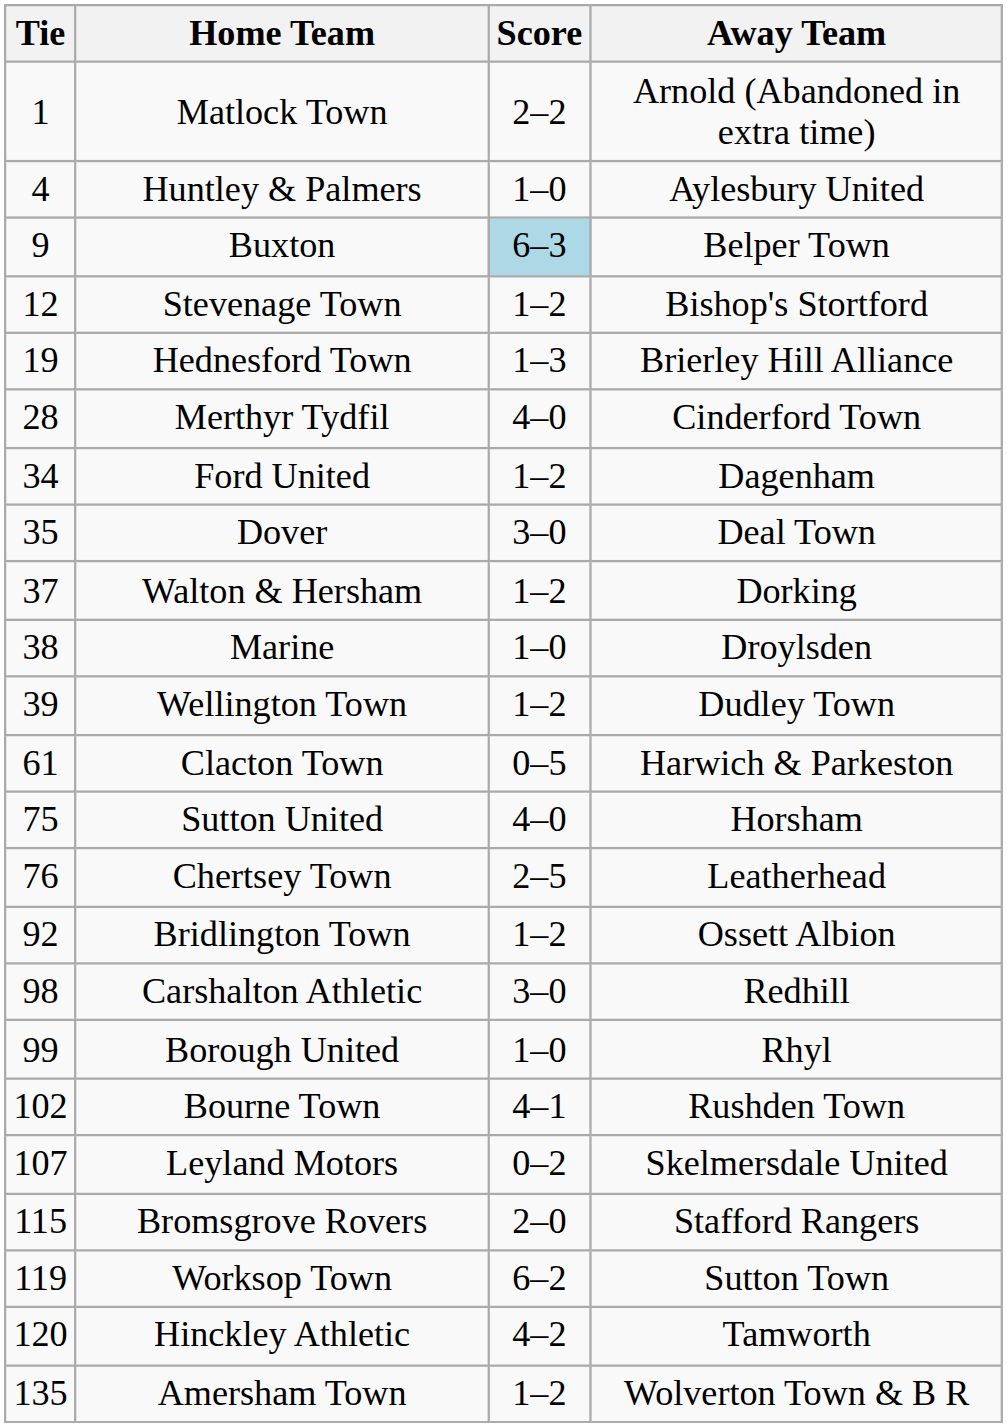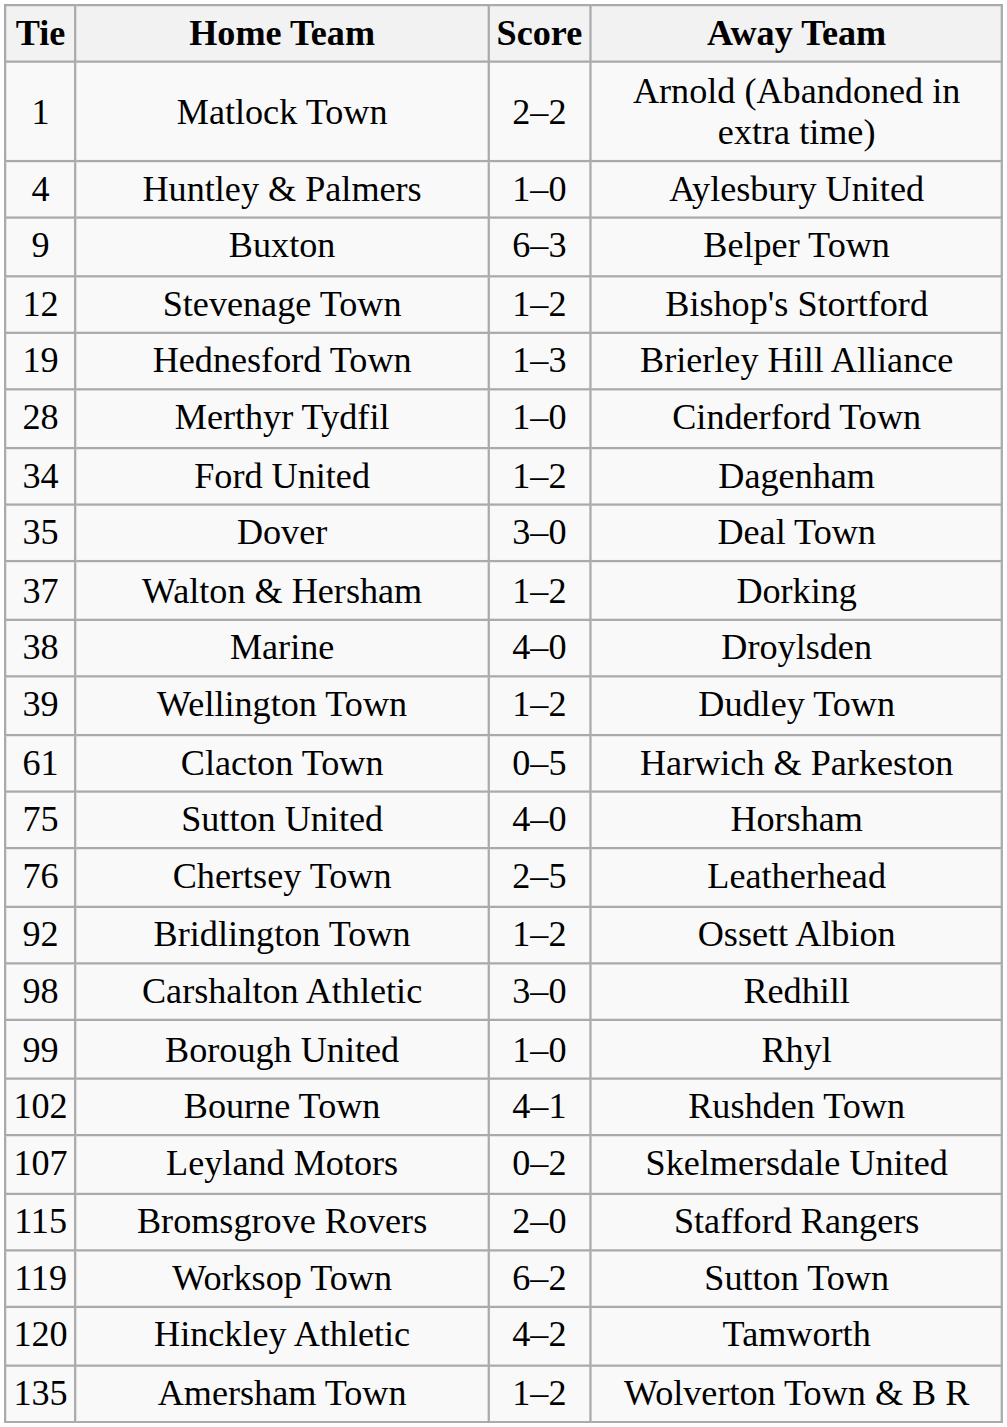Buxton | Score: lightblue background -> no background
Merthyr Tydfil | Score: 4–0 -> 1–0
Marine | Score: 1–0 -> 4–0
